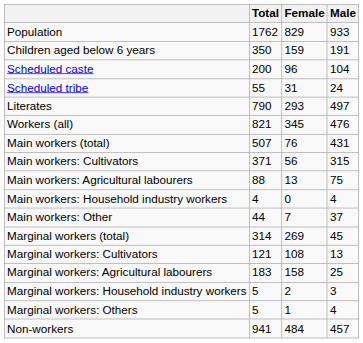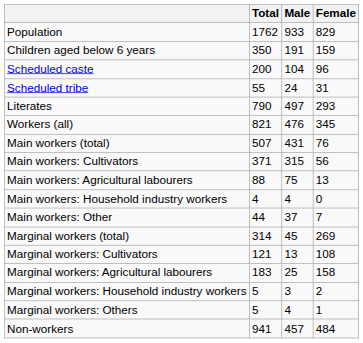columns swapped: Male <-> Female
